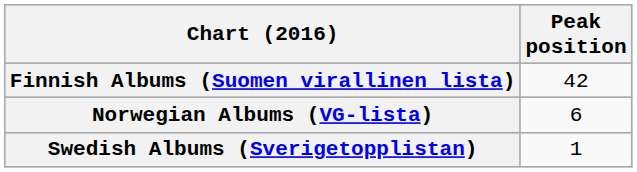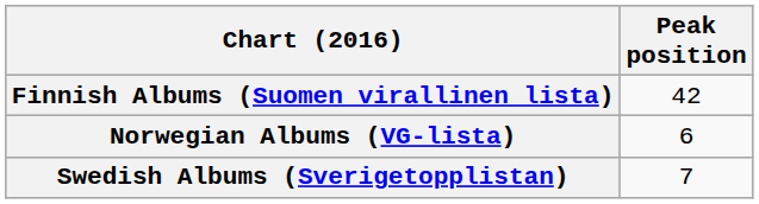Swedish Albums (Sverigetopplistan) | Peak position: 1 -> 7
